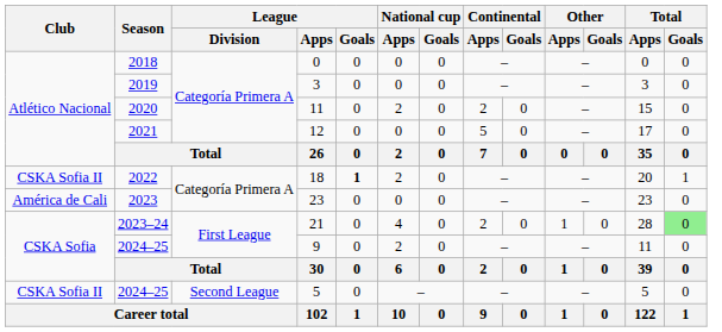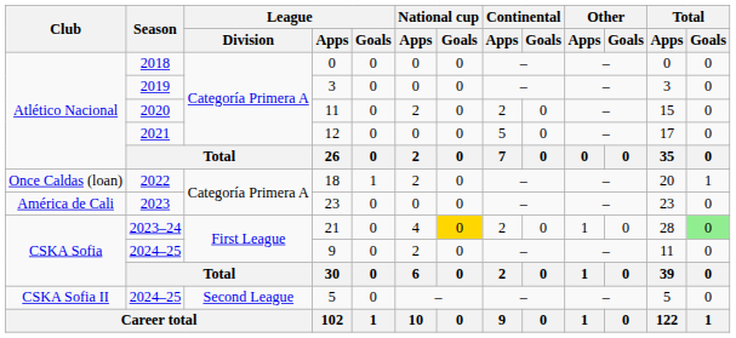18 | Club: CSKA Sofia II -> Once Caldas (loan)
18 | League / Goals: bold -> normal
21 | National cup / Goals: no background -> gold background
